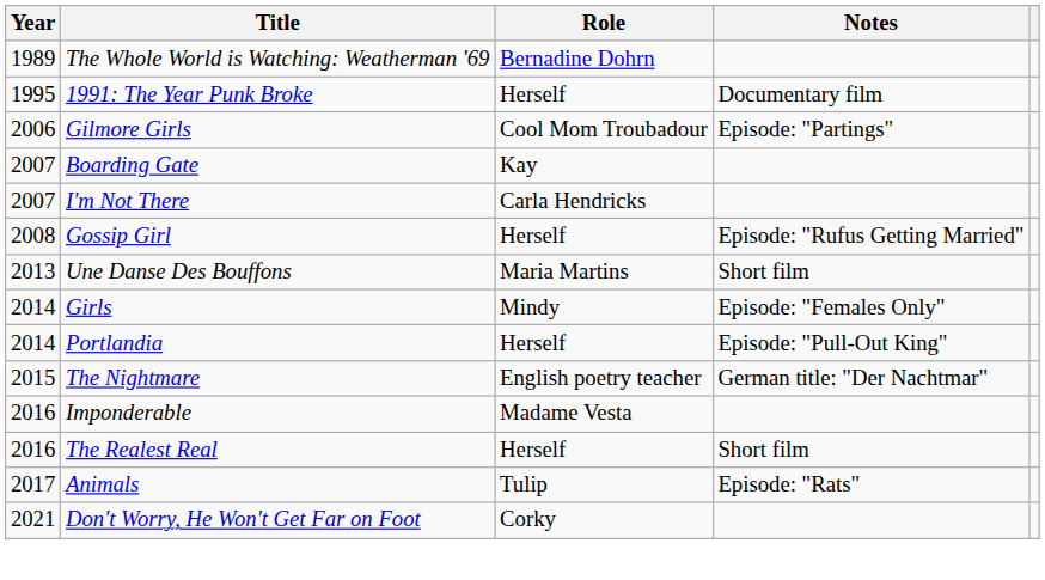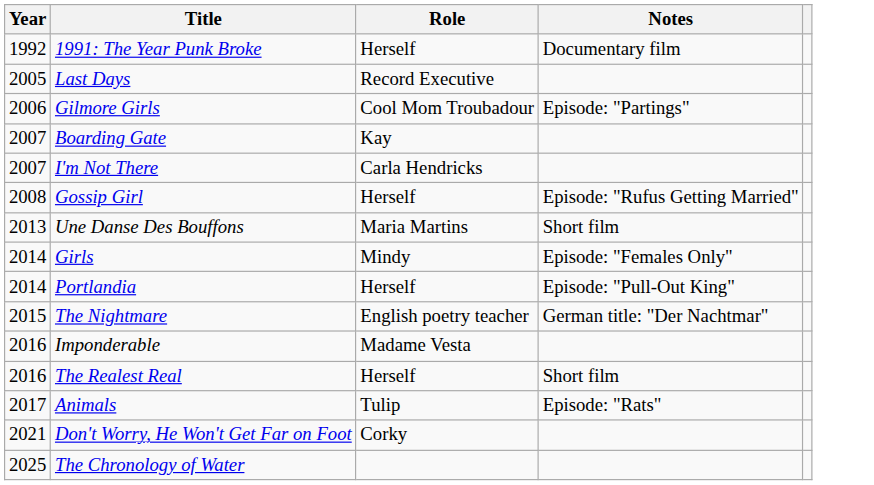- row: 1989 | The Whole World is Watching: Weatherman '69 | Bernadine Dohrn
1991: The Year Punk Broke | Year: 1995 -> 1992
+ row: 2005 | Last Days | Record Executive
+ row: 2025 | The Chronology of Water
